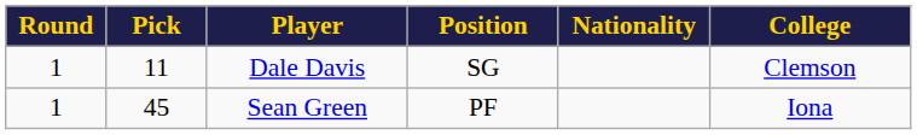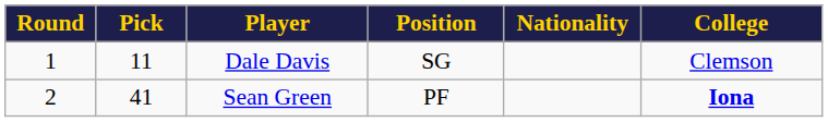Sean Green | Round: 1 -> 2
Sean Green | Pick: 45 -> 41
Sean Green | College: normal -> bold
